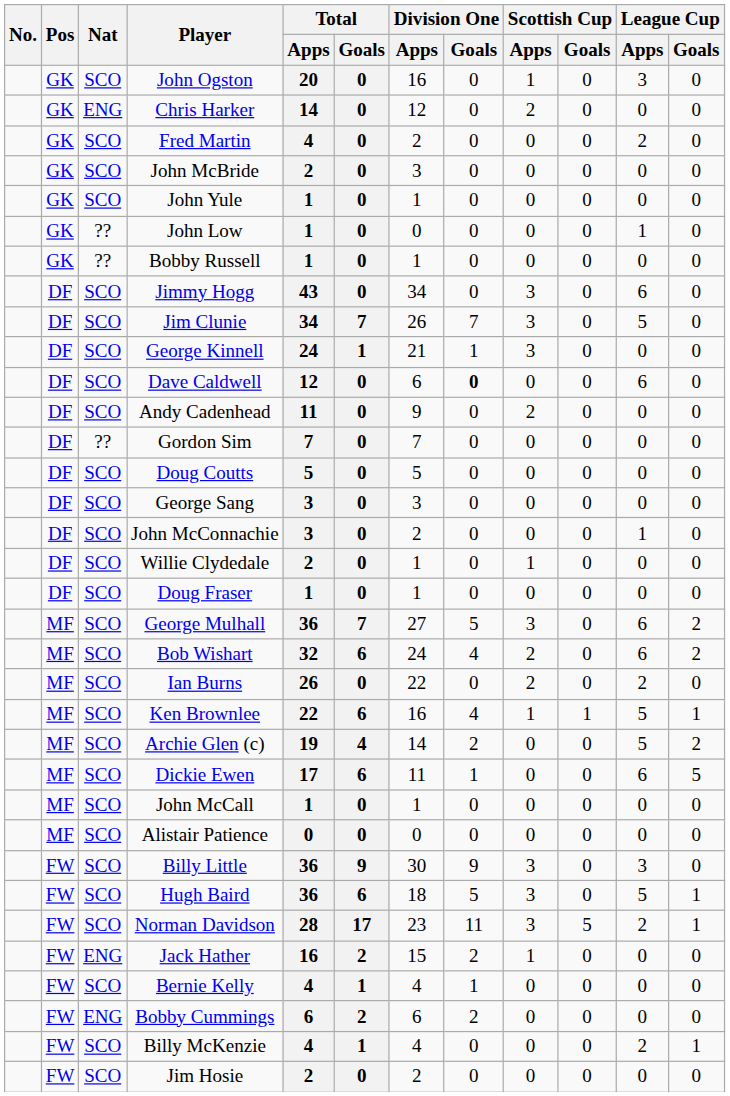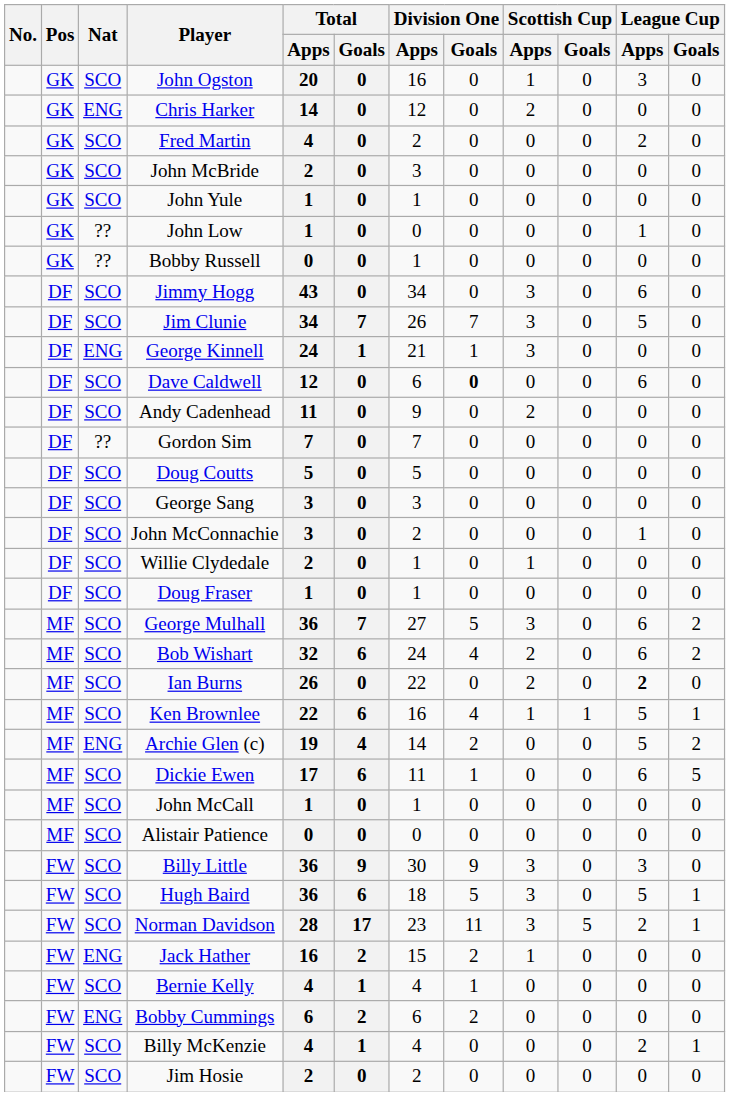Bobby Russell | Total / Apps: 1 -> 0
George Kinnell | Nat: SCO -> ENG
Ian Burns | League Cup / Apps: normal -> bold
Archie Glen (c) | Nat: SCO -> ENG
